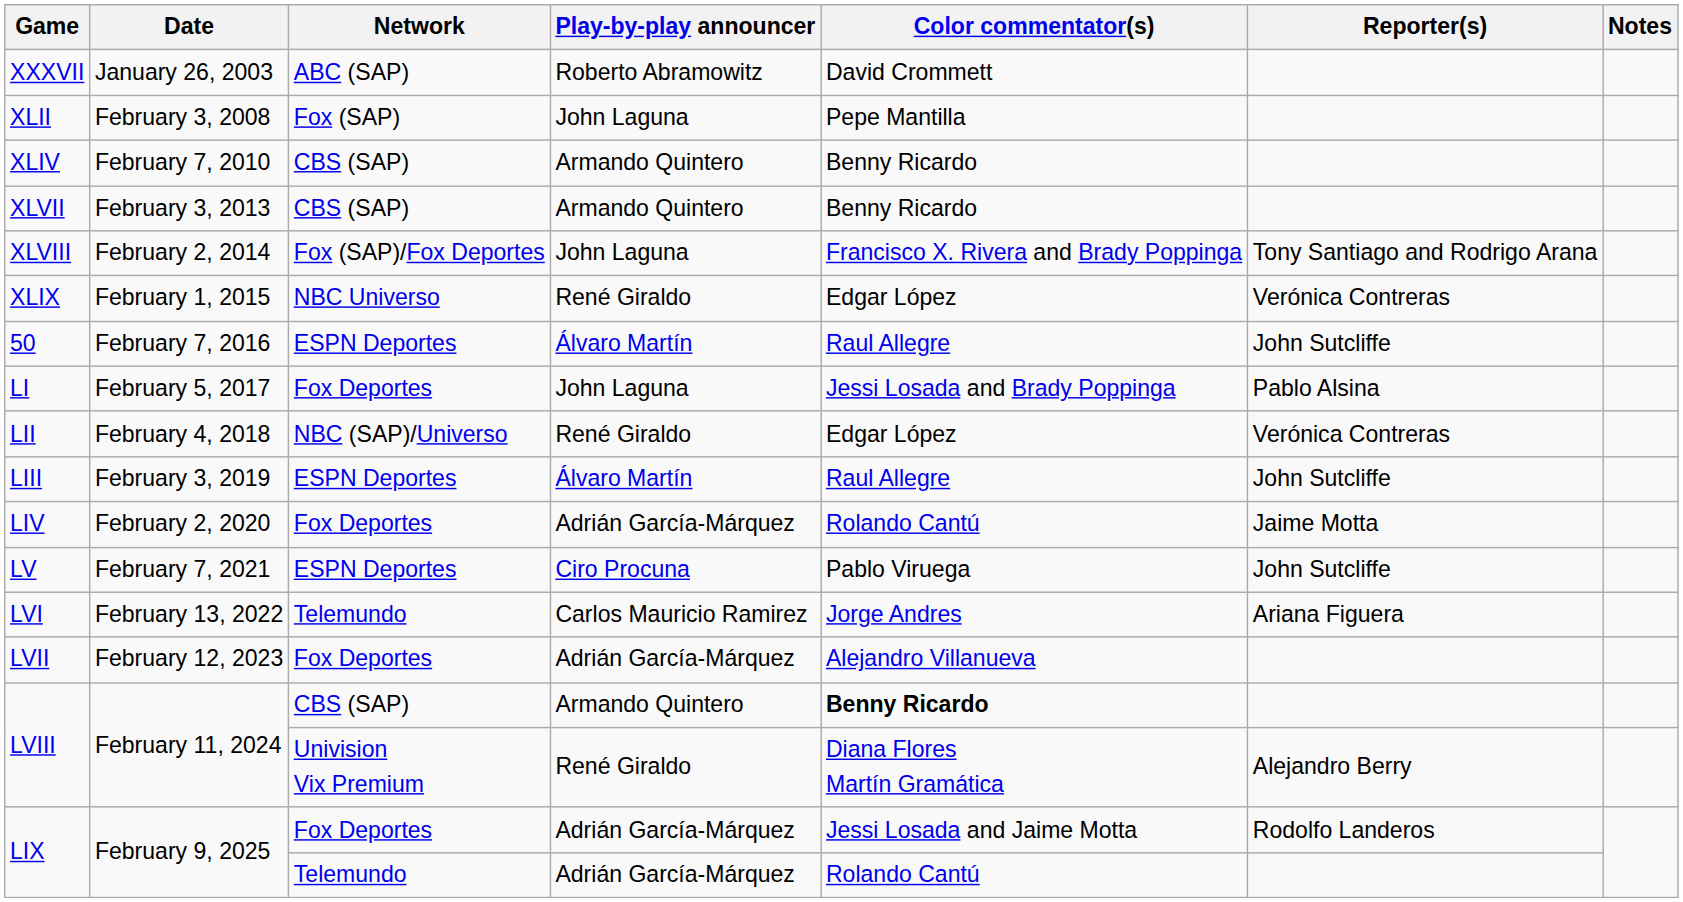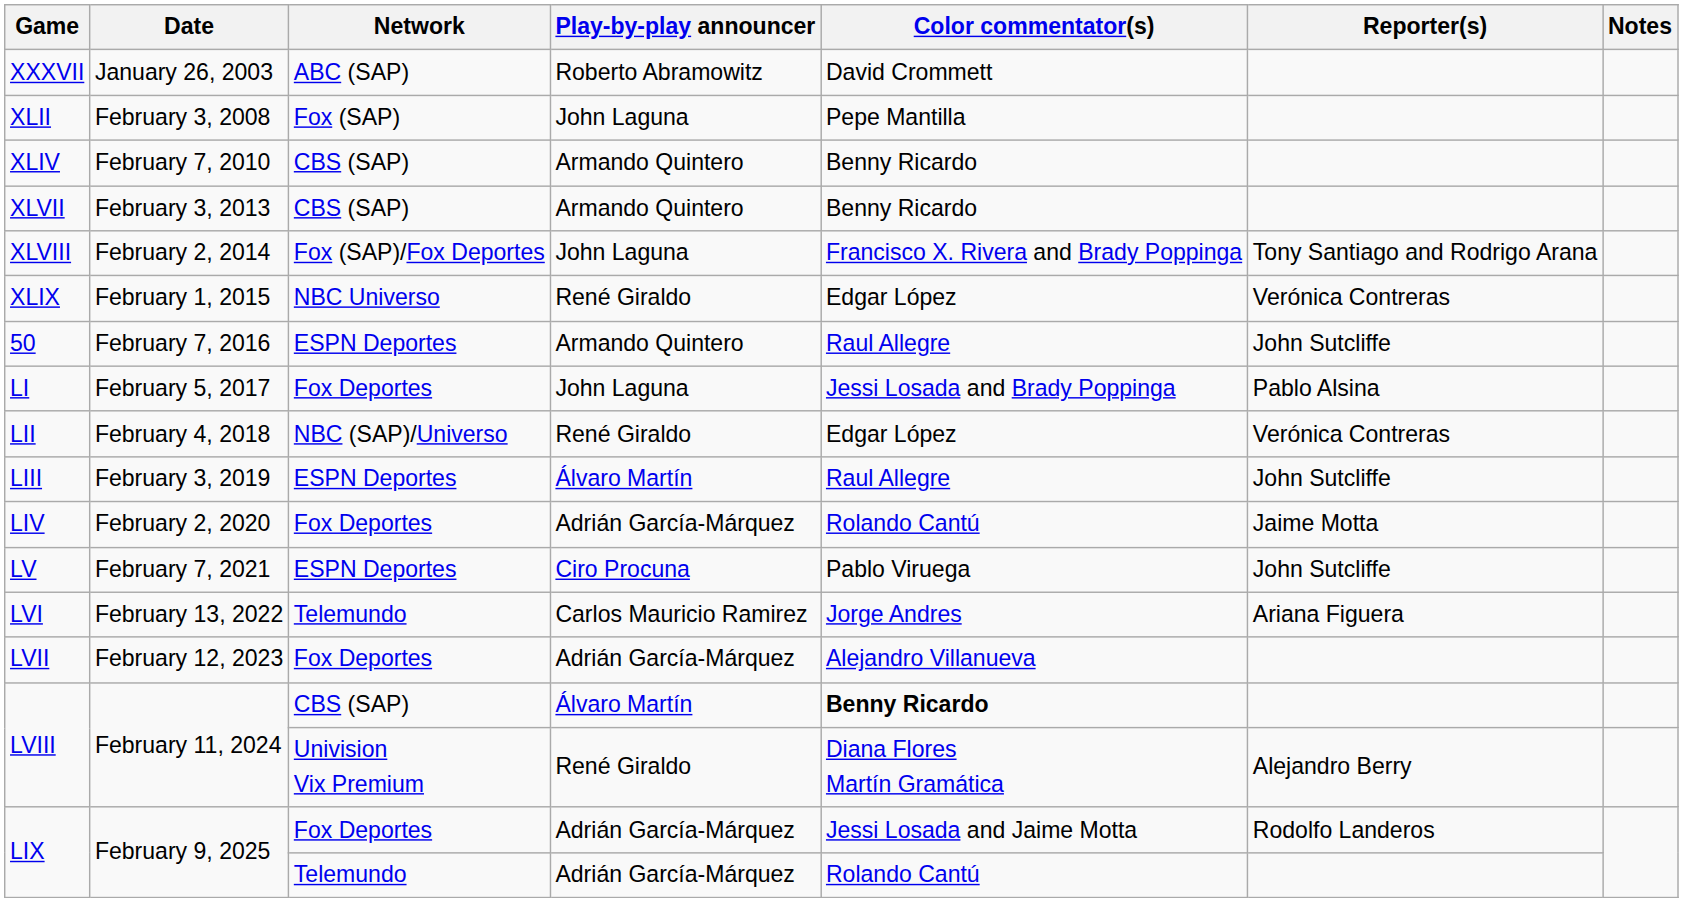50 | Play-by-play announcer: Álvaro Martín -> Armando Quintero
LVIII / CBS (SAP) | Play-by-play announcer: Armando Quintero -> Álvaro Martín
